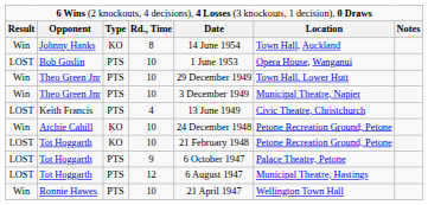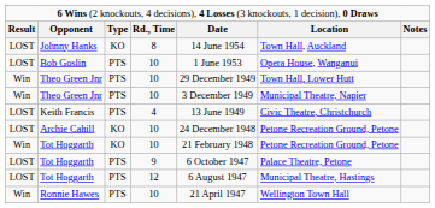Johnny Hanks | column 1: Win -> LOST
Archie Cahill | column 1: Win -> LOST
Tot Hoggarth / 10 | column 1: LOST -> Win
